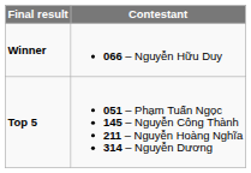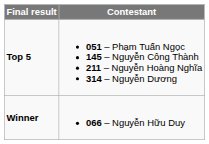rows swapped: Winner <-> Top 5
